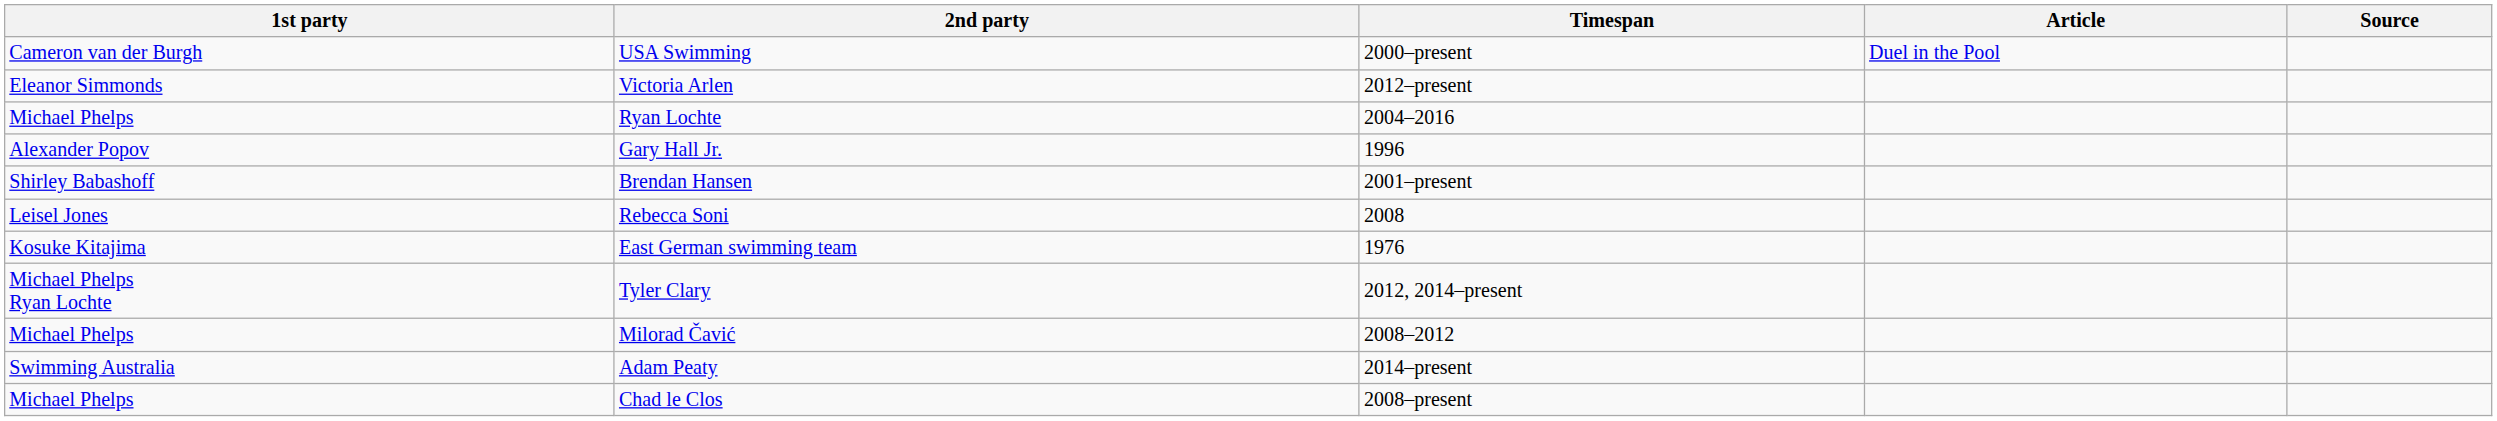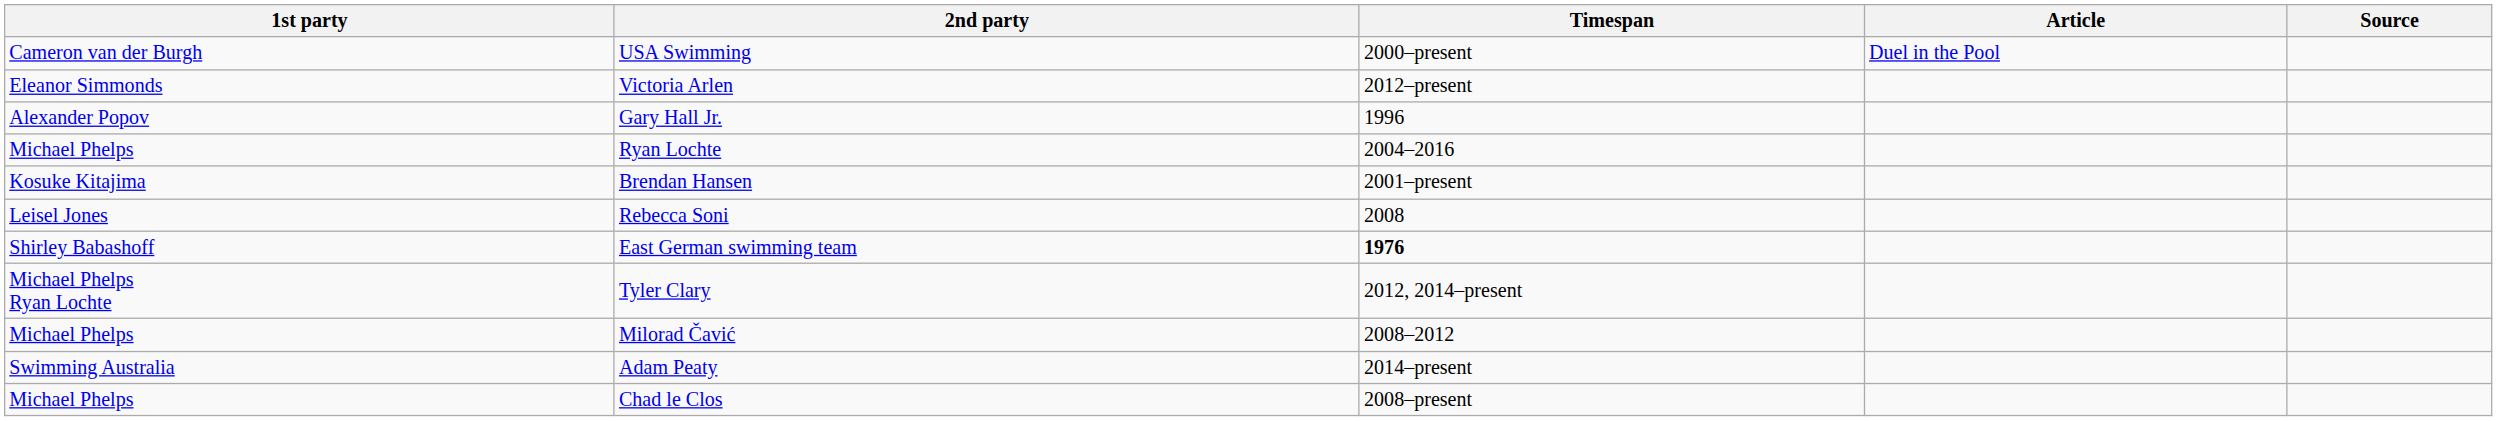rows swapped: Ryan Lochte <-> Gary Hall Jr.
Brendan Hansen | 1st party: Shirley Babashoff -> Kosuke Kitajima
East German swimming team | 1st party: Kosuke Kitajima -> Shirley Babashoff
East German swimming team | Timespan: normal -> bold
